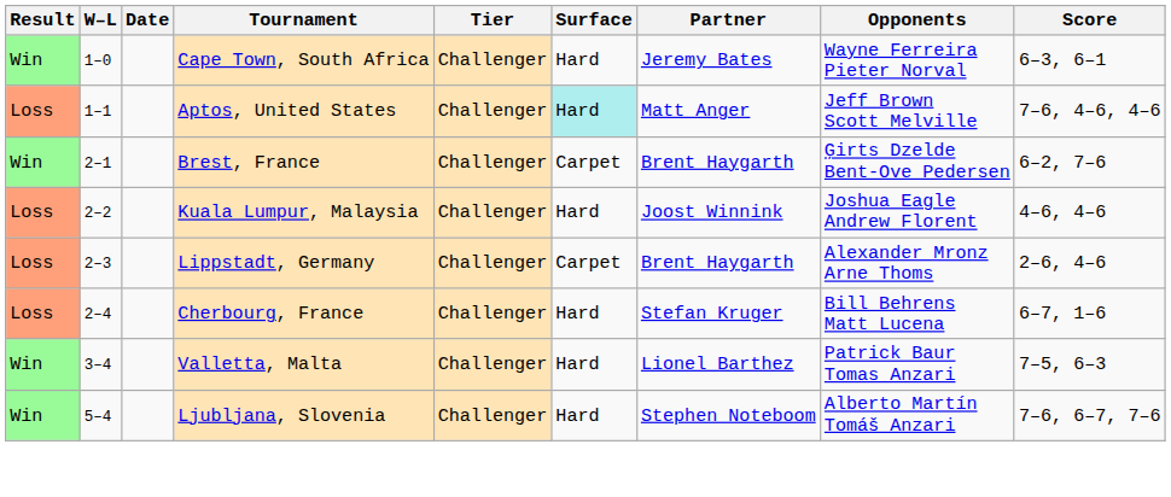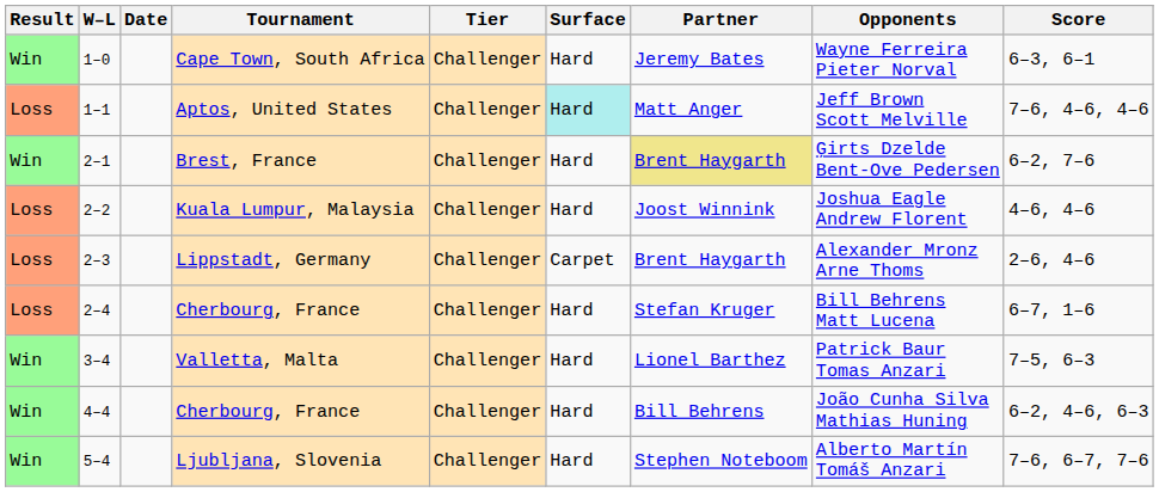2–1 | Surface: Carpet -> Hard
2–1 | Partner: no background -> khaki background
+ row: Win | 4–4 | Cherbourg, France | Challenger | Hard | Bill Behrens | João Cunha Silva Mathias Huning | 6–2, 4–6, 6–3
